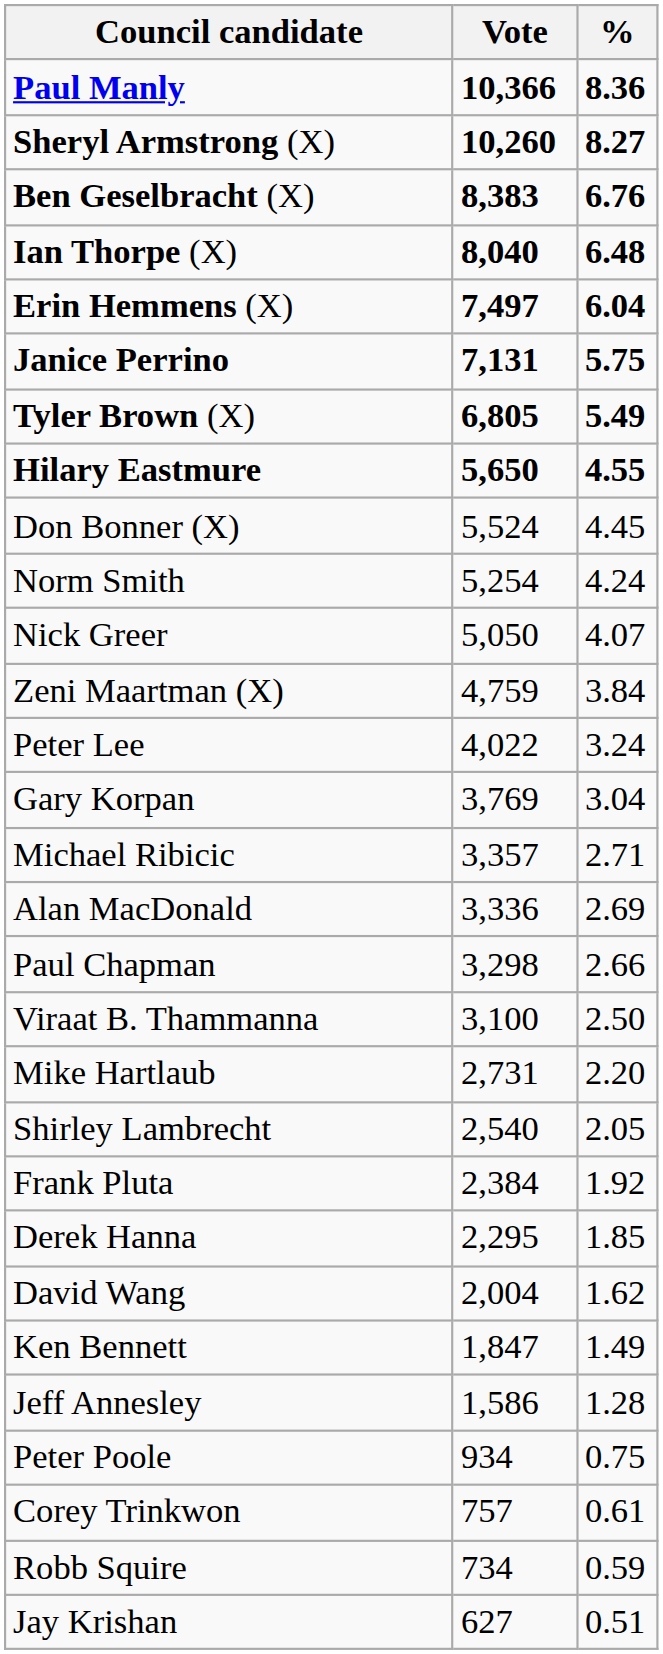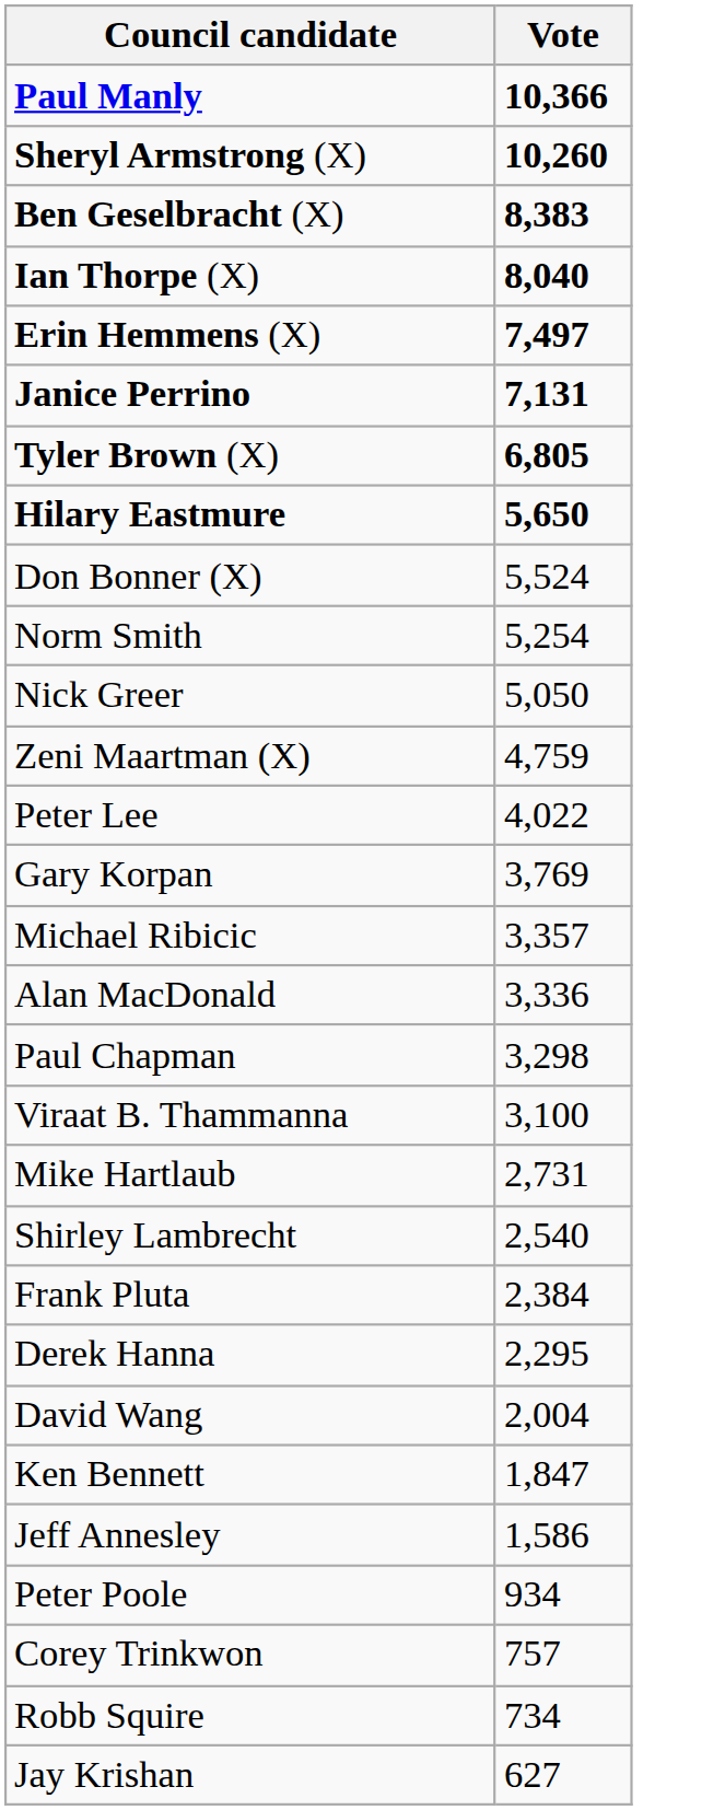- column: % | 8.36 | 8.27 | 6.76 | 6.48 | 6.04 | 5.75 | 5.49 | 4.55 | 4.45 | 4.24 | 4.07 | 3.84 | 3.24 | 3.04 | 2.71 | 2.69 | 2.66 | 2.50 | 2.20 | 2.05 | 1.92 | 1.85 | 1.62 | 1.49 | 1.28 | 0.75 | 0.61 | 0.59 | 0.51
